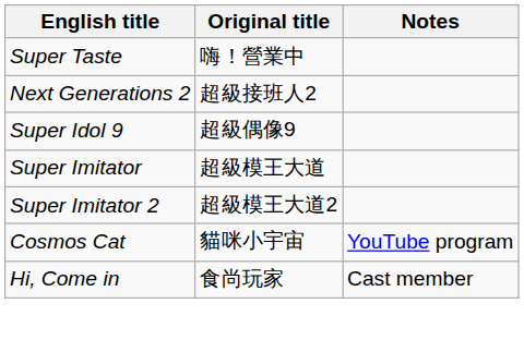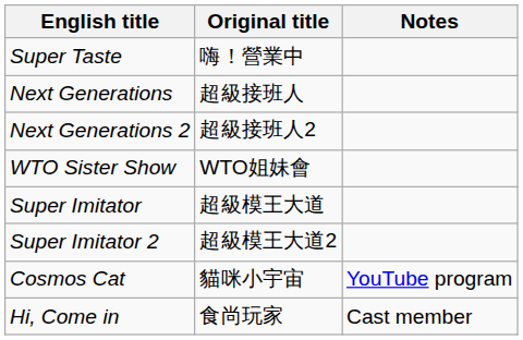+ row: Next Generations | 超級接班人
- row: Super Idol 9 | 超級偶像9
+ row: WTO Sister Show | WTO姐妹會
